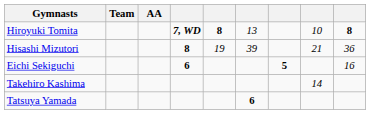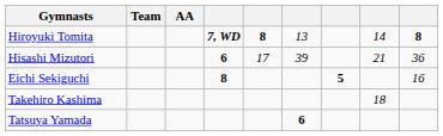Hiroyuki Tomita | column 8: 10 -> 14
Hisashi Mizutori | column 4: 8 -> 6
Hisashi Mizutori | column 5: 19 -> 17
Eichi Sekiguchi | column 4: 6 -> 8
Takehiro Kashima | column 8: 14 -> 18
